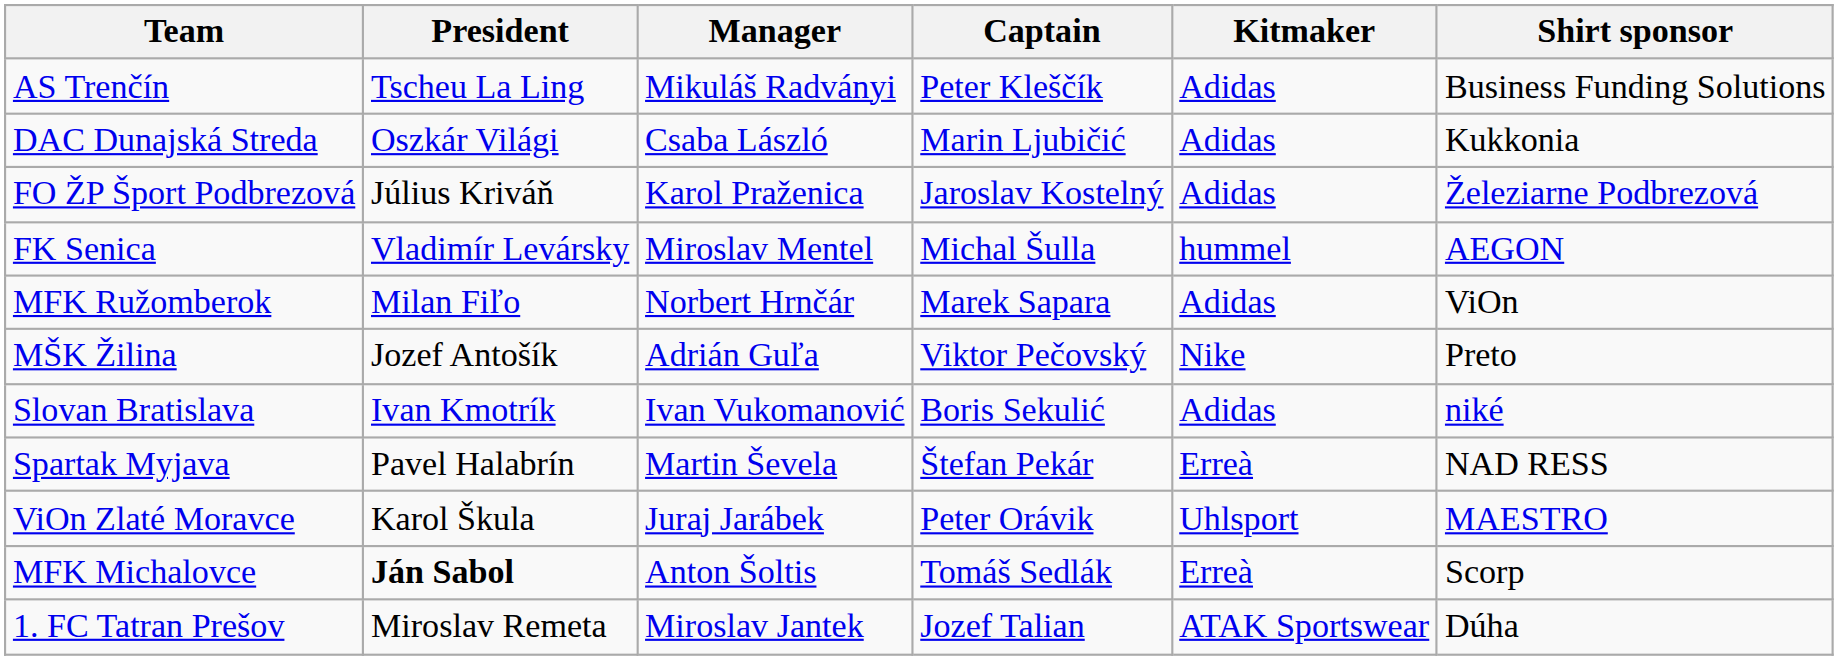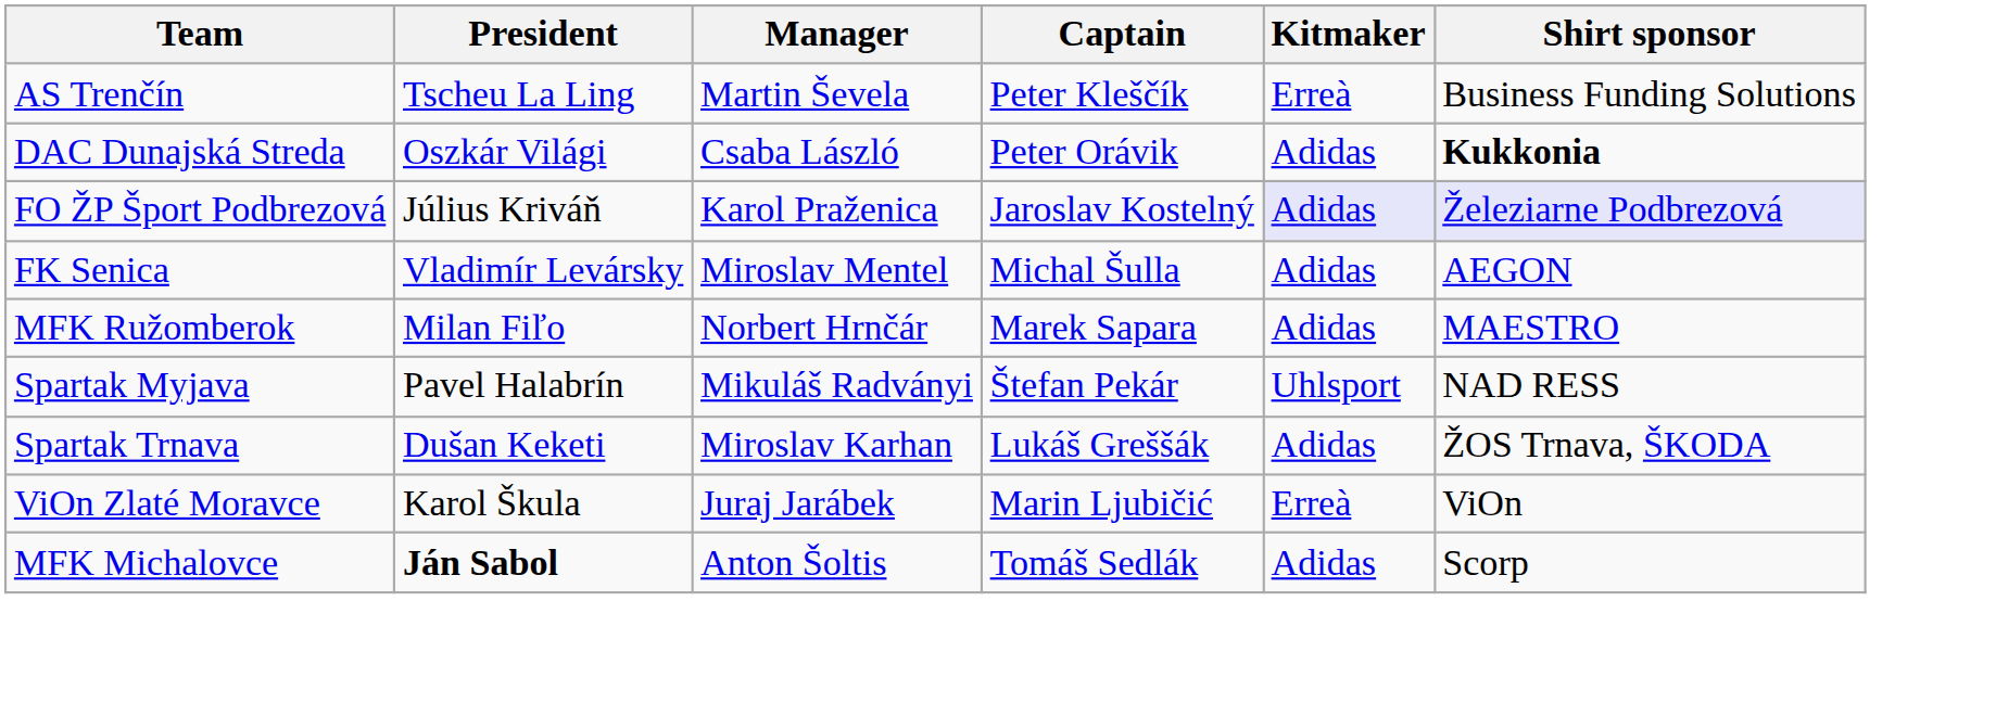AS Trenčín | Manager: Mikuláš Radványi -> Martin Ševela
AS Trenčín | Kitmaker: Adidas -> Erreà
DAC Dunajská Streda | Captain: Marin Ljubičić -> Peter Orávik
DAC Dunajská Streda | Shirt sponsor: normal -> bold
FO ŽP Šport Podbrezová | Kitmaker: no background -> lavender background
FO ŽP Šport Podbrezová | Shirt sponsor: no background -> lavender background
FK Senica | Kitmaker: hummel -> Adidas
MFK Ružomberok | Shirt sponsor: ViOn -> MAESTRO
- row: MŠK Žilina | Jozef Antošík | Adrián Guľa | Viktor Pečovský | Nike | Preto
- row: Slovan Bratislava | Ivan Kmotrík | Ivan Vukomanović | Boris Sekulić | Adidas | niké
Spartak Myjava | Manager: Martin Ševela -> Mikuláš Radványi
Spartak Myjava | Kitmaker: Erreà -> Uhlsport
+ row: Spartak Trnava | Dušan Keketi | Miroslav Karhan | Lukáš Greššák | Adidas | ŽOS Trnava, ŠKODA
ViOn Zlaté Moravce | Captain: Peter Orávik -> Marin Ljubičić
ViOn Zlaté Moravce | Kitmaker: Uhlsport -> Erreà
ViOn Zlaté Moravce | Shirt sponsor: MAESTRO -> ViOn
MFK Michalovce | Kitmaker: Erreà -> Adidas
- row: 1. FC Tatran Prešov | Miroslav Remeta | Miroslav Jantek | Jozef Talian | ATAK Sportswear | Dúha
